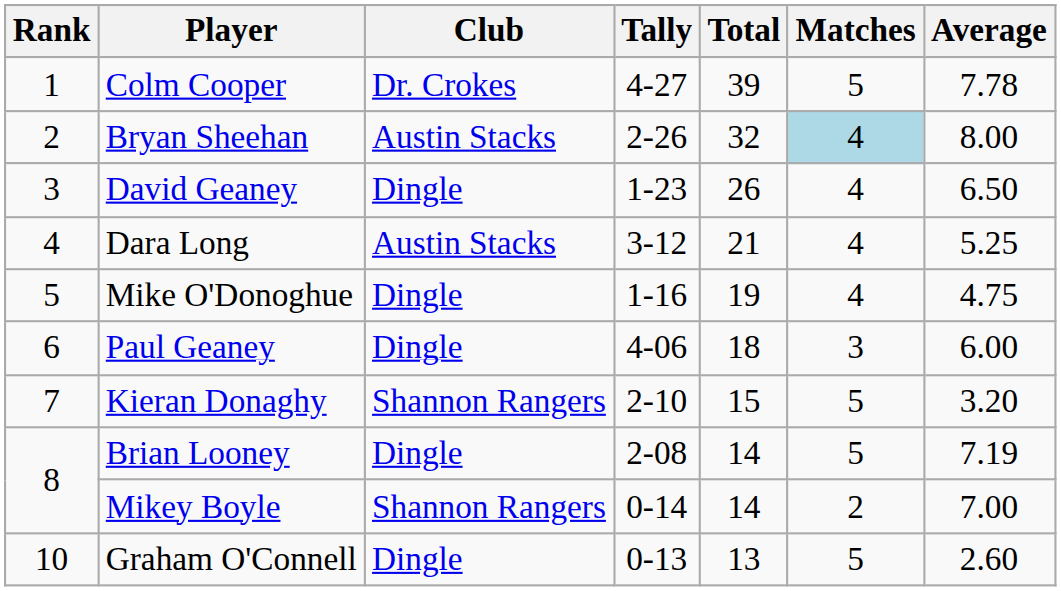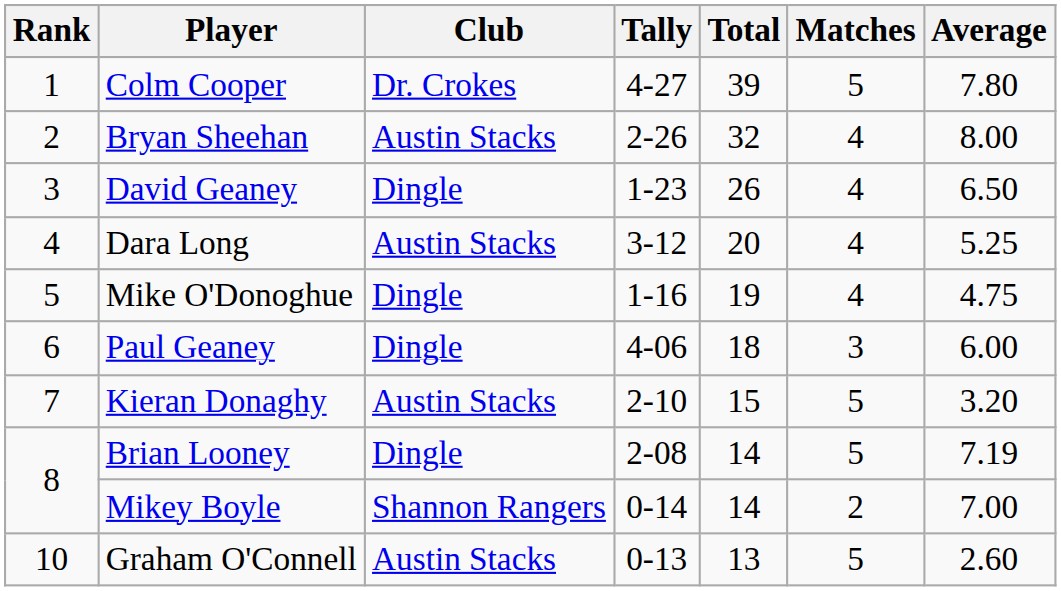Colm Cooper | Average: 7.78 -> 7.80
Bryan Sheehan | Matches: lightblue background -> no background
Dara Long | Total: 21 -> 20
Kieran Donaghy | Club: Shannon Rangers -> Austin Stacks
Graham O'Connell | Club: Dingle -> Austin Stacks
